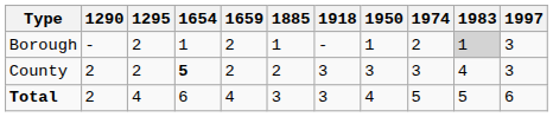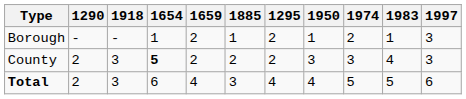columns swapped: 1295 <-> 1918
Borough | 1983: lightgrey background -> no background
